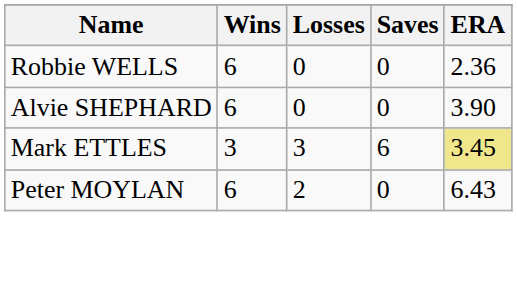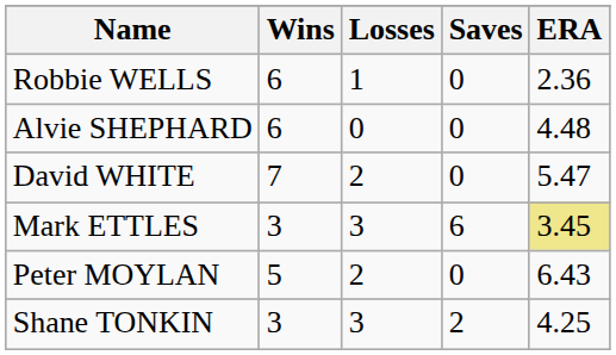Robbie WELLS | Losses: 0 -> 1
Alvie SHEPHARD | ERA: 3.90 -> 4.48
+ row: David WHITE | 7 | 2 | 0 | 5.47
Peter MOYLAN | Wins: 6 -> 5
+ row: Shane TONKIN | 3 | 3 | 2 | 4.25
